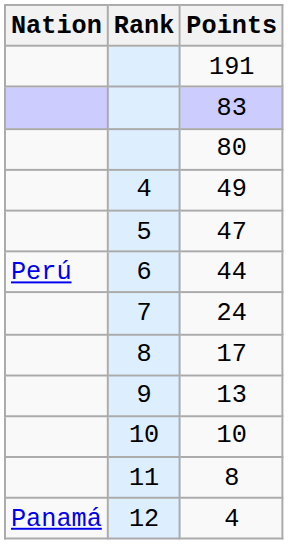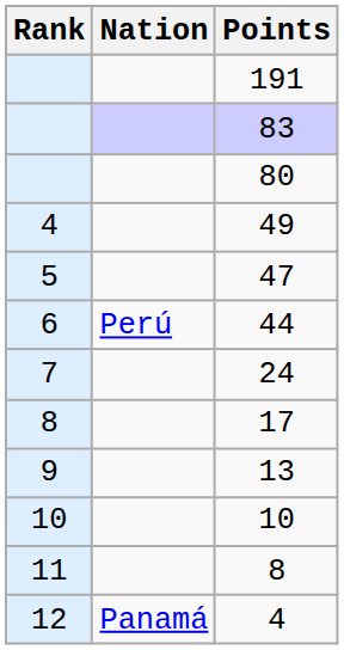columns swapped: Rank <-> Nation
